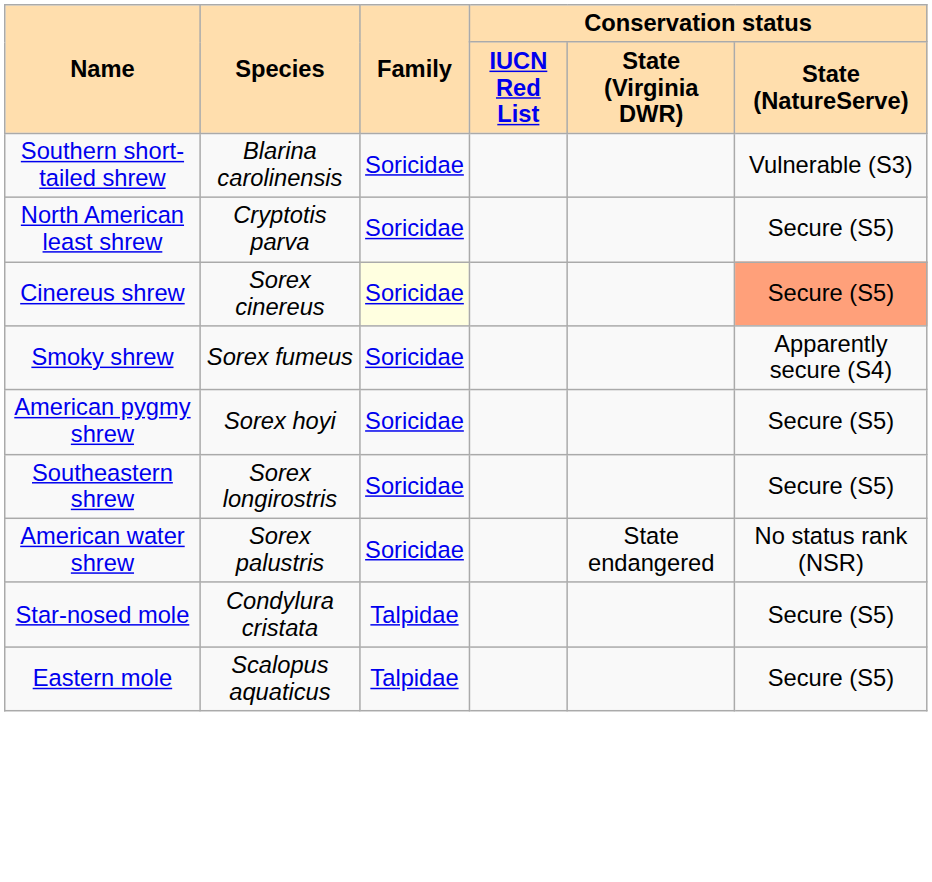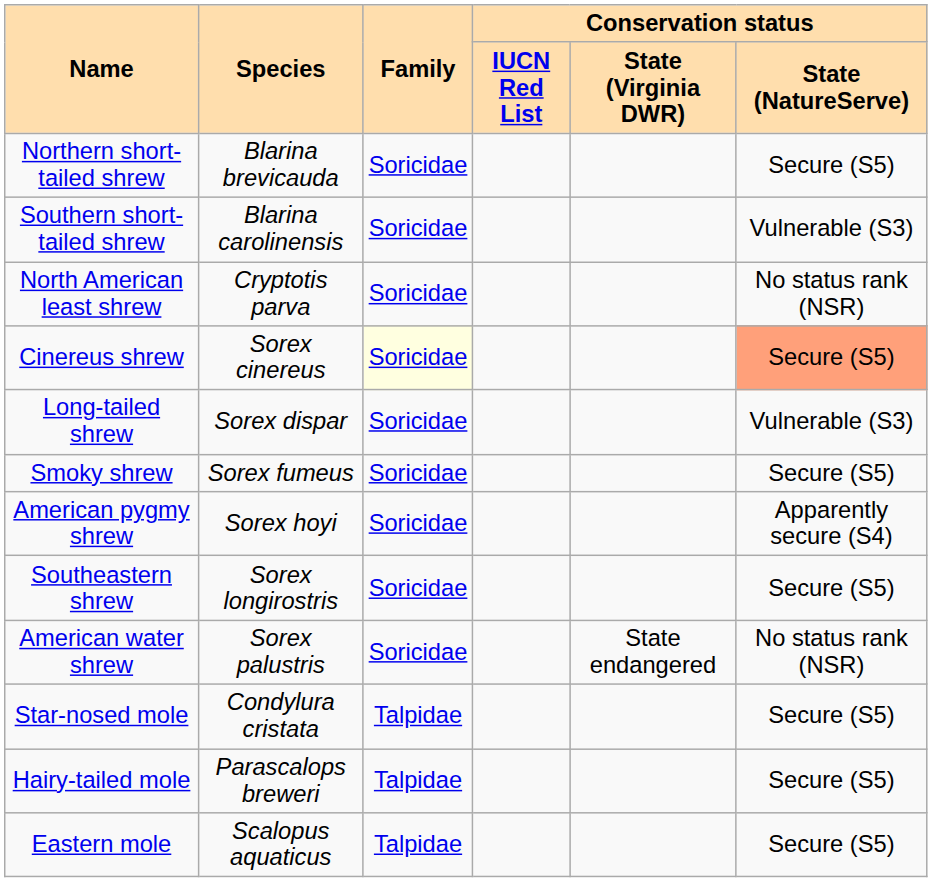+ row: Northern short-tailed shrew | Blarina brevicauda | Soricidae | Secure (S5)
North American least shrew | Conservation status / State (NatureServe): Secure (S5) -> No status rank (NSR)
+ row: Long-tailed shrew | Sorex dispar | Soricidae | Vulnerable (S3)
Smoky shrew | Conservation status / State (NatureServe): Apparently secure (S4) -> Secure (S5)
American pygmy shrew | Conservation status / State (NatureServe): Secure (S5) -> Apparently secure (S4)
+ row: Hairy-tailed mole | Parascalops breweri | Talpidae | Secure (S5)
